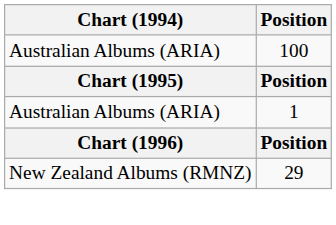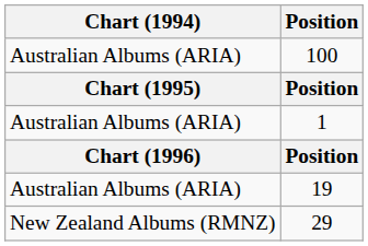+ row: Australian Albums (ARIA) | 19
